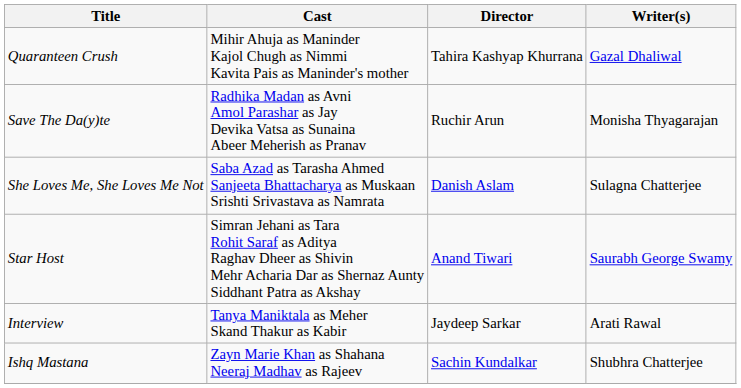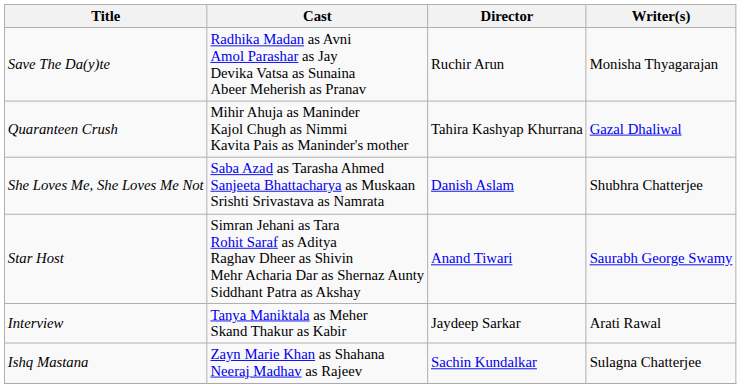rows swapped: Save The Da(y)te <-> Quaranteen Crush
She Loves Me, She Loves Me Not | Writer(s): Sulagna Chatterjee -> Shubhra Chatterjee
Ishq Mastana | Writer(s): Shubhra Chatterjee -> Sulagna Chatterjee
